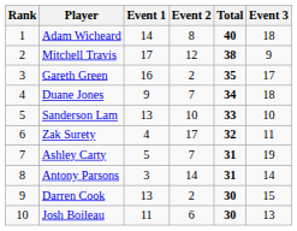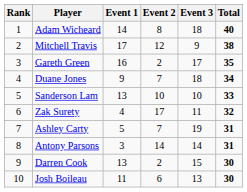columns swapped: Event 3 <-> Total
